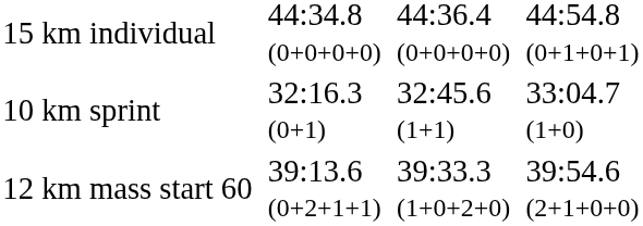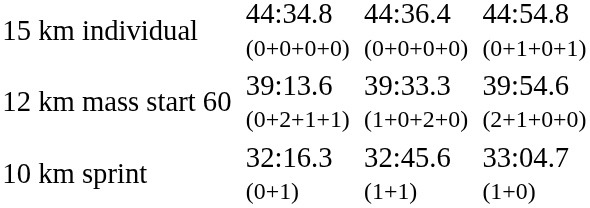rows swapped: 10 km sprint <-> 12 km mass start 60
